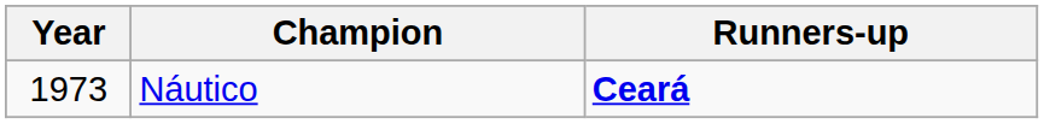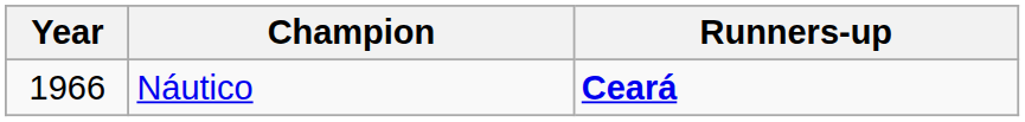Náutico | Year: 1973 -> 1966
